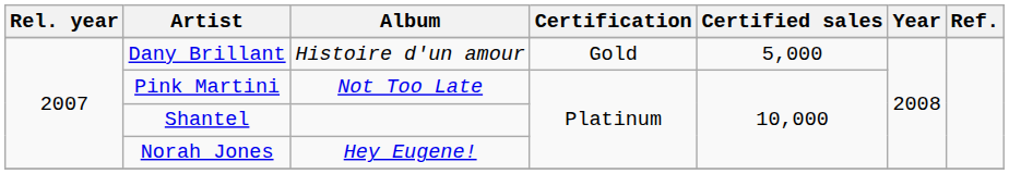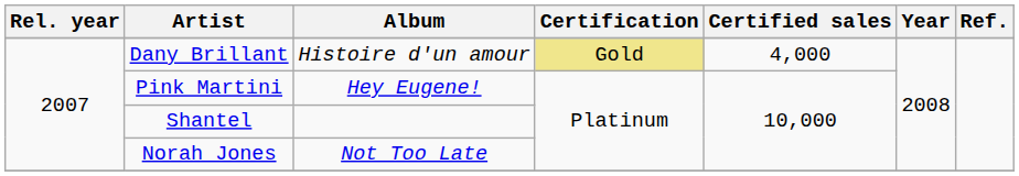Dany Brillant | Certification: no background -> khaki background
Dany Brillant | Certified sales: 5,000 -> 4,000
Pink Martini | Album: Not Too Late -> Hey Eugene!
Norah Jones | Album: Hey Eugene! -> Not Too Late
